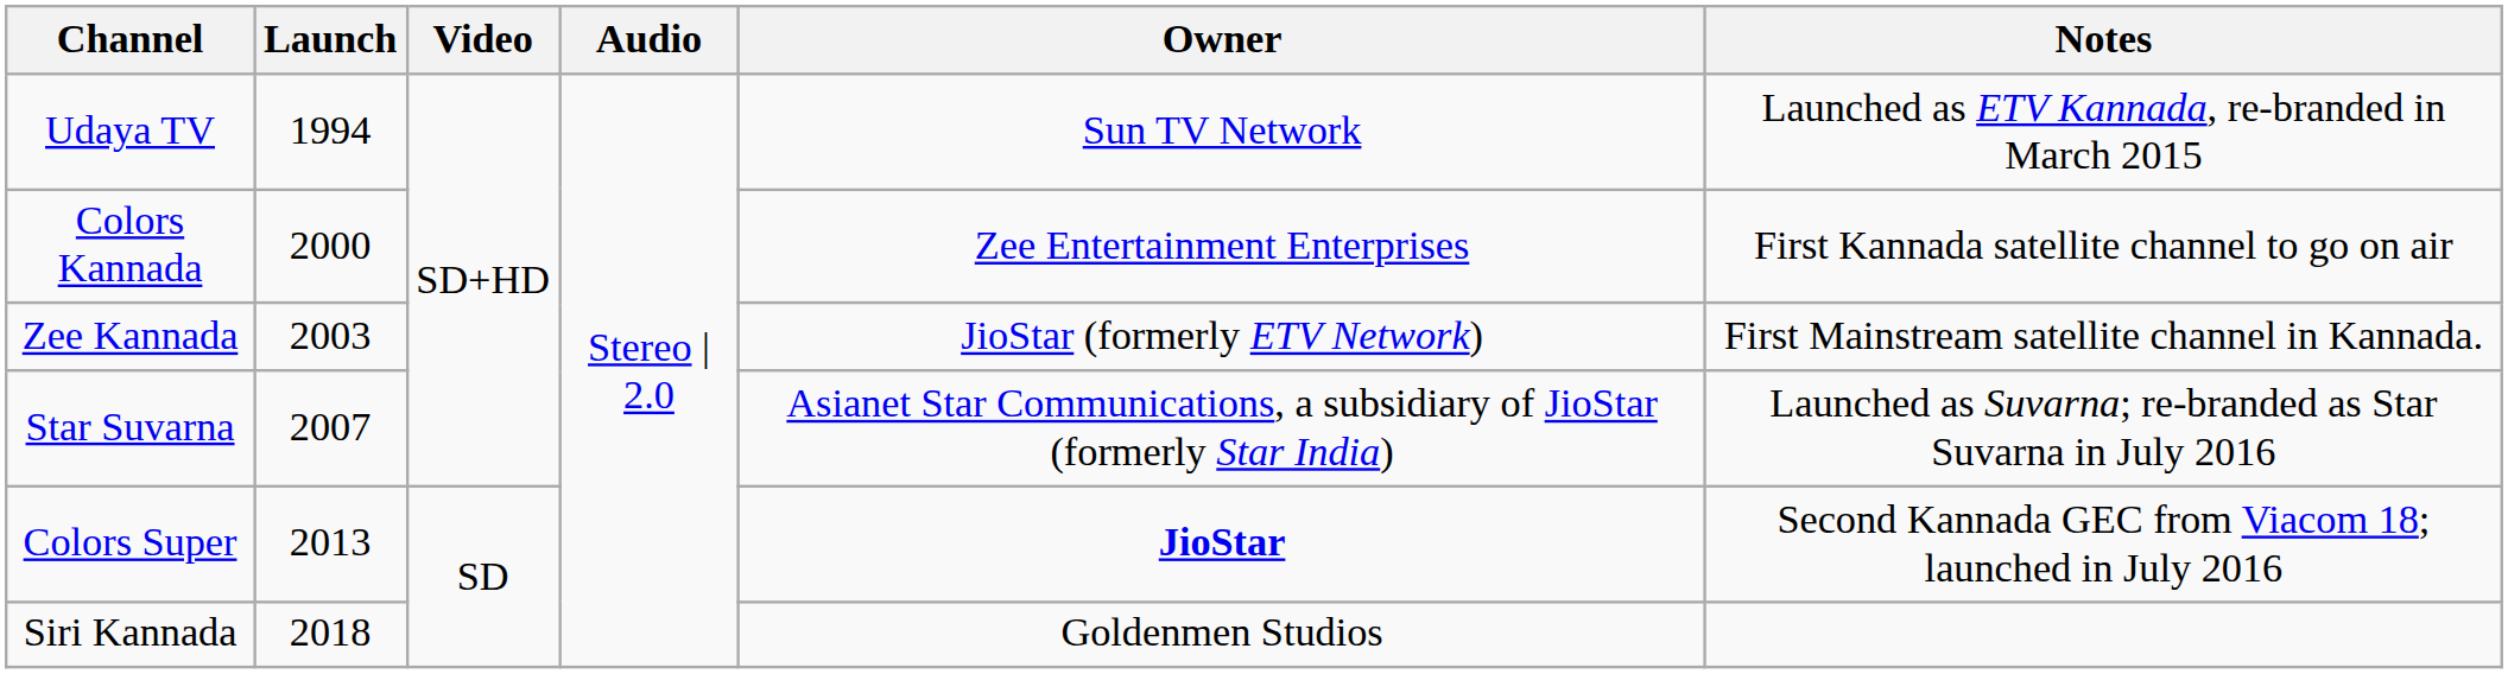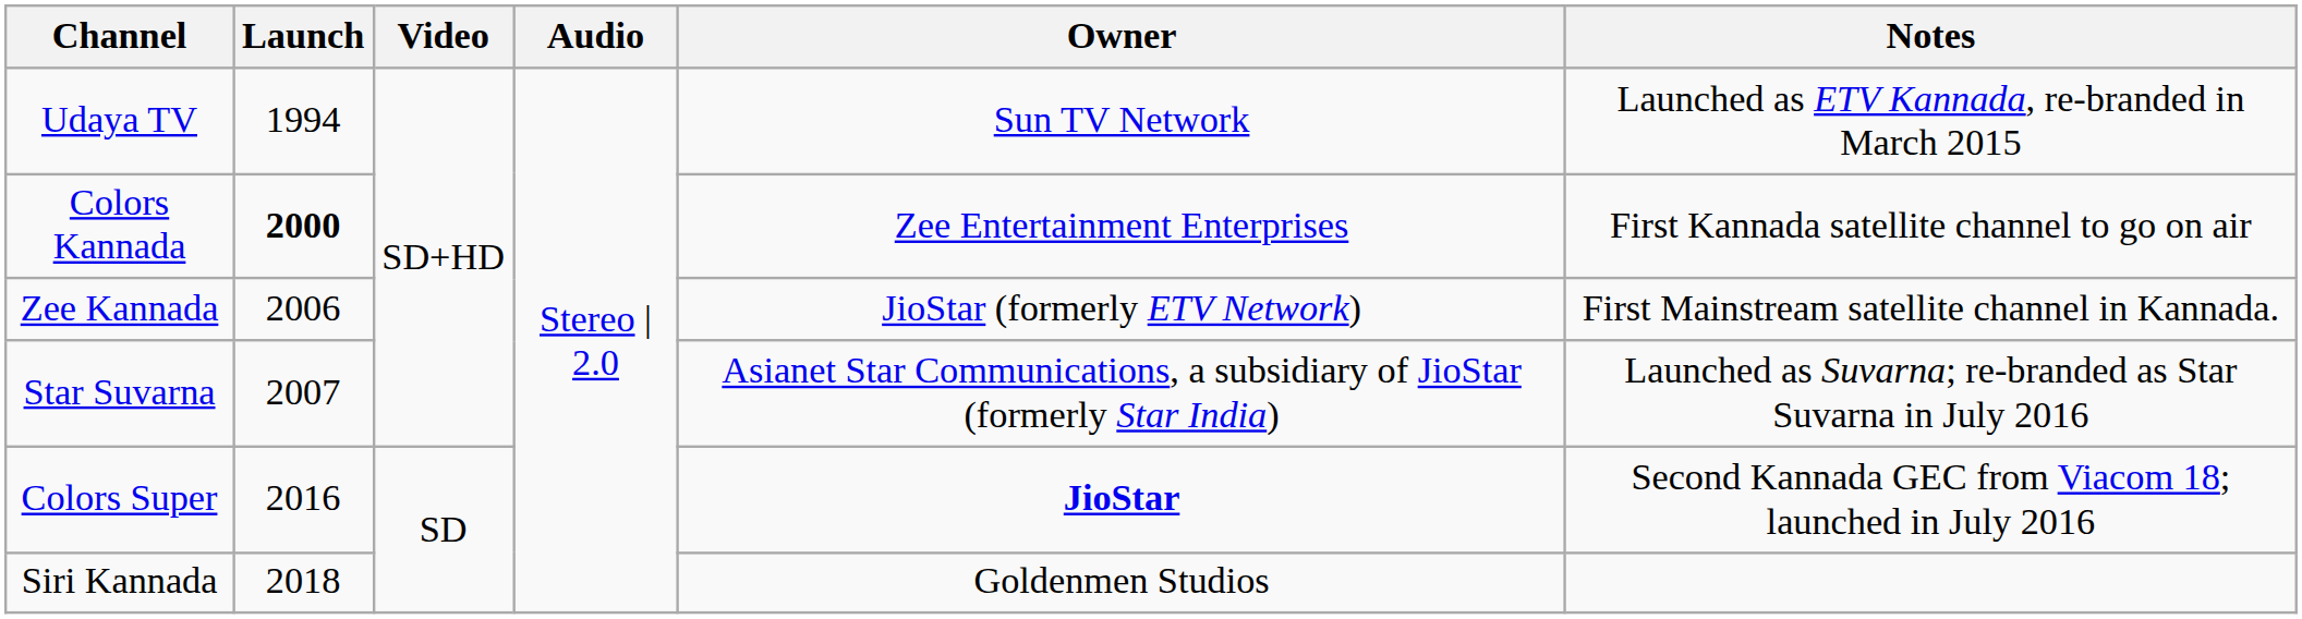Colors Kannada | Launch: normal -> bold
Zee Kannada | Launch: 2003 -> 2006
Colors Super | Launch: 2013 -> 2016
